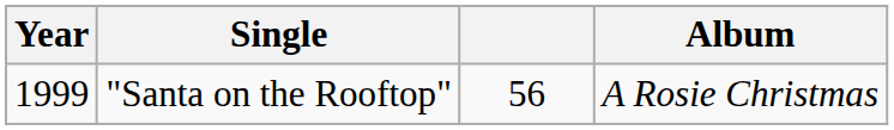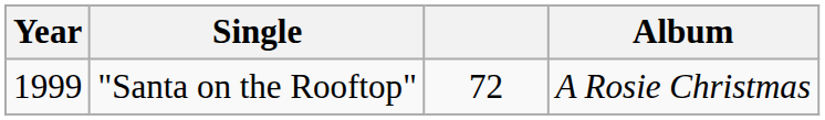"Santa on the Rooftop" | column 3: 56 -> 72
